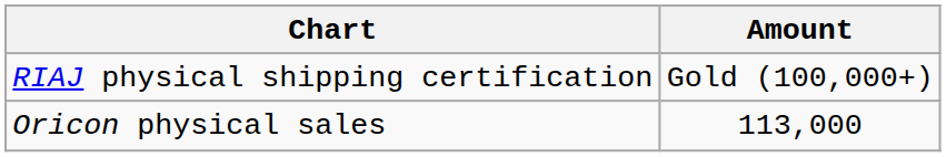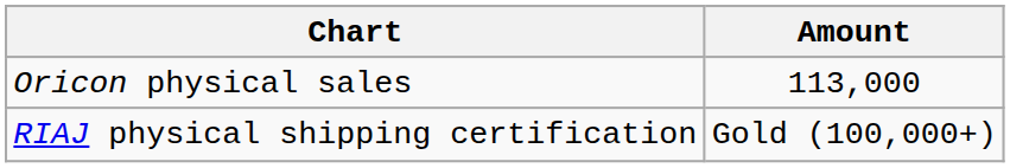rows swapped: Oricon physical sales <-> RIAJ physical shipping certification
